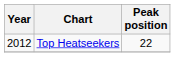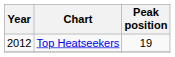Top Heatseekers | Peak position: 22 -> 19
